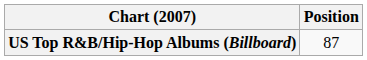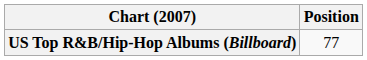US Top R&B/Hip-Hop Albums (Billboard) | Position: 87 -> 77
